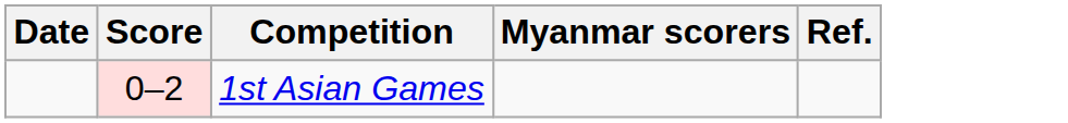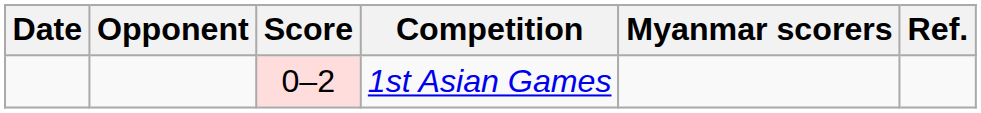+ column: Opponent
